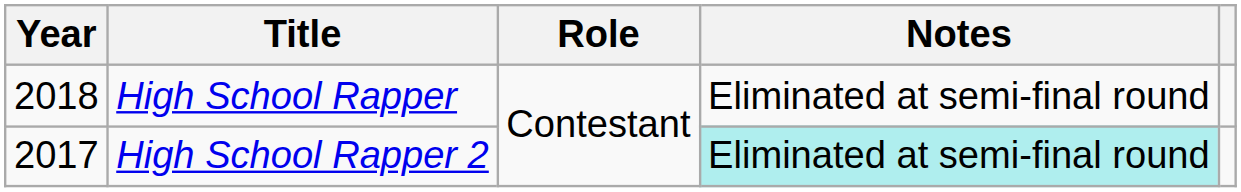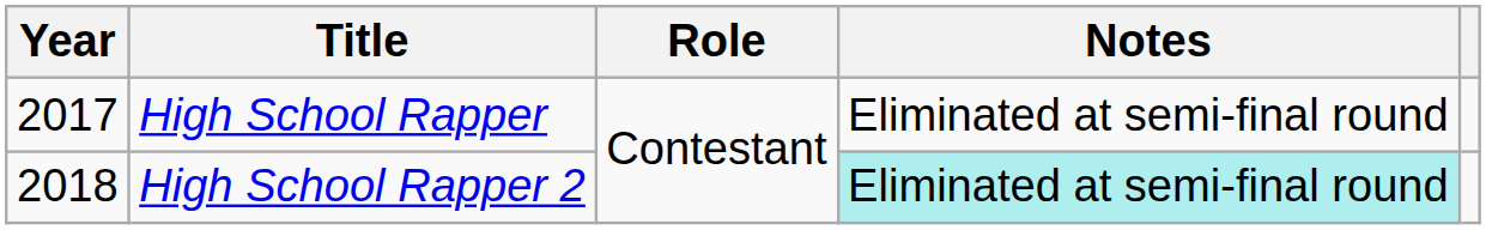High School Rapper | Year: 2018 -> 2017
High School Rapper 2 | Year: 2017 -> 2018
